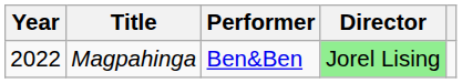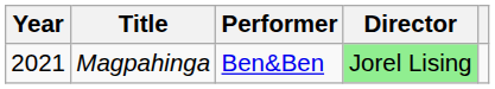Magpahinga | Year: 2022 -> 2021
